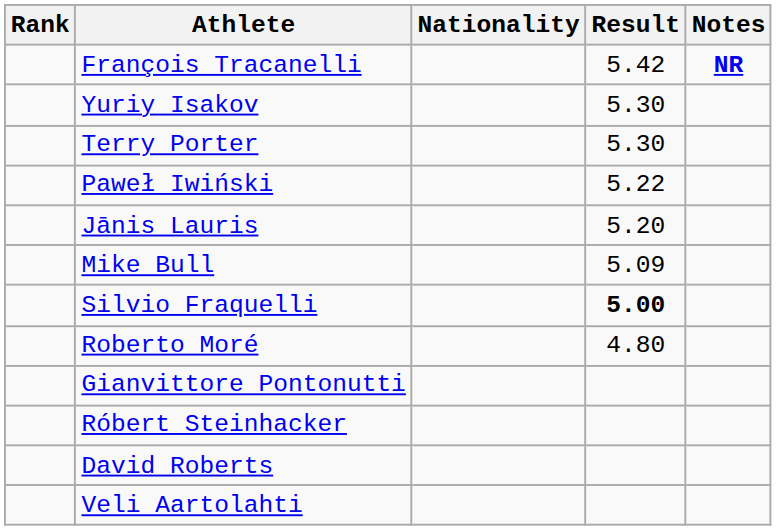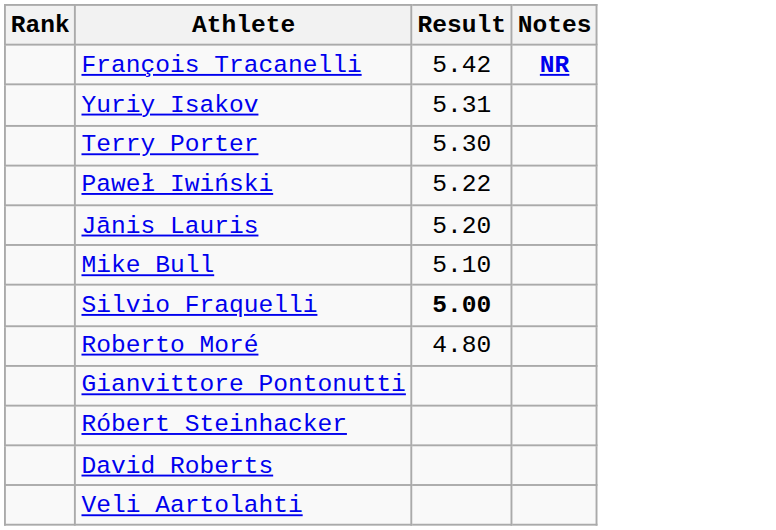- column: Nationality
Yuriy Isakov | Result: 5.30 -> 5.31
Mike Bull | Result: 5.09 -> 5.10
